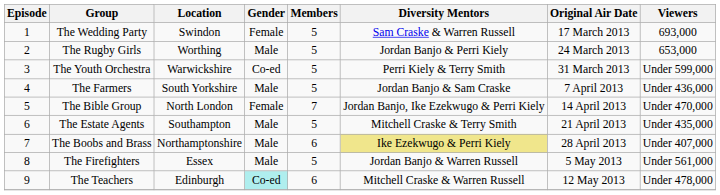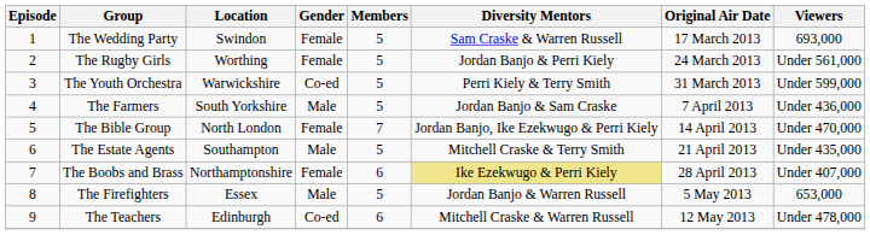The Rugby Girls | Gender: Male -> Female
The Rugby Girls | Viewers: 653,000 -> Under 561,000
The Boobs and Brass | Gender: Male -> Female
The Firefighters | Viewers: Under 561,000 -> 653,000
The Teachers | Gender: paleturquoise background -> no background
